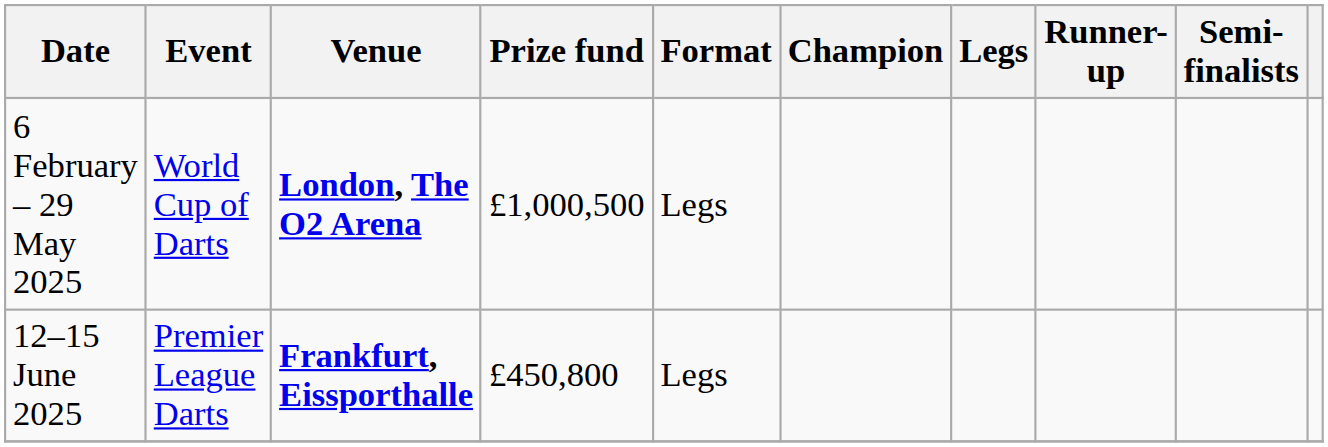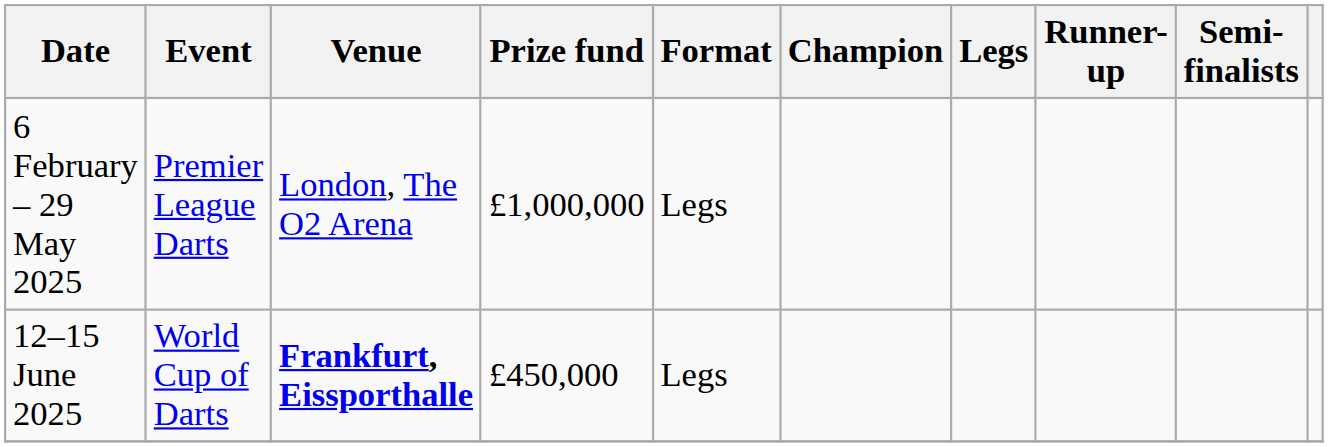6 February – 29 May 2025 | Event: World Cup of Darts -> Premier League Darts
6 February – 29 May 2025 | Venue: bold -> normal
6 February – 29 May 2025 | Prize fund: £1,000,500 -> £1,000,000
12–15 June 2025 | Event: Premier League Darts -> World Cup of Darts
12–15 June 2025 | Prize fund: £450,800 -> £450,000
